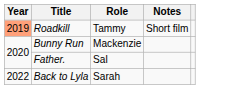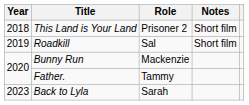+ row: 2018 | This Land is Your Land | Prisoner 2 | Short film
Roadkill | Year: lightsalmon background -> no background
Roadkill | Role: Tammy -> Sal
Father. | Role: Sal -> Tammy
Back to Lyla | Year: 2022 -> 2023
